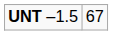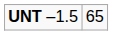UNT –1.5 | column 2: 67 -> 65
